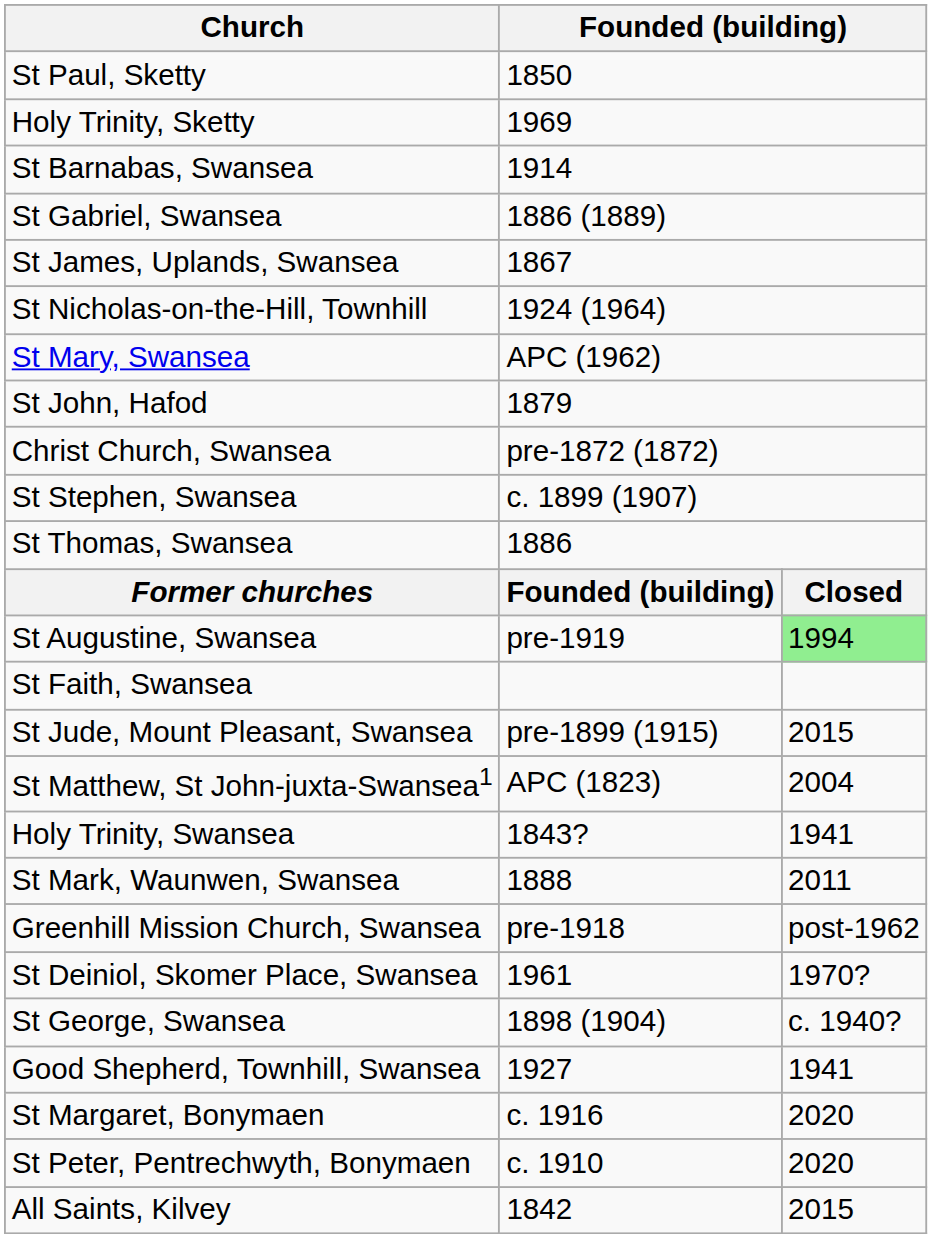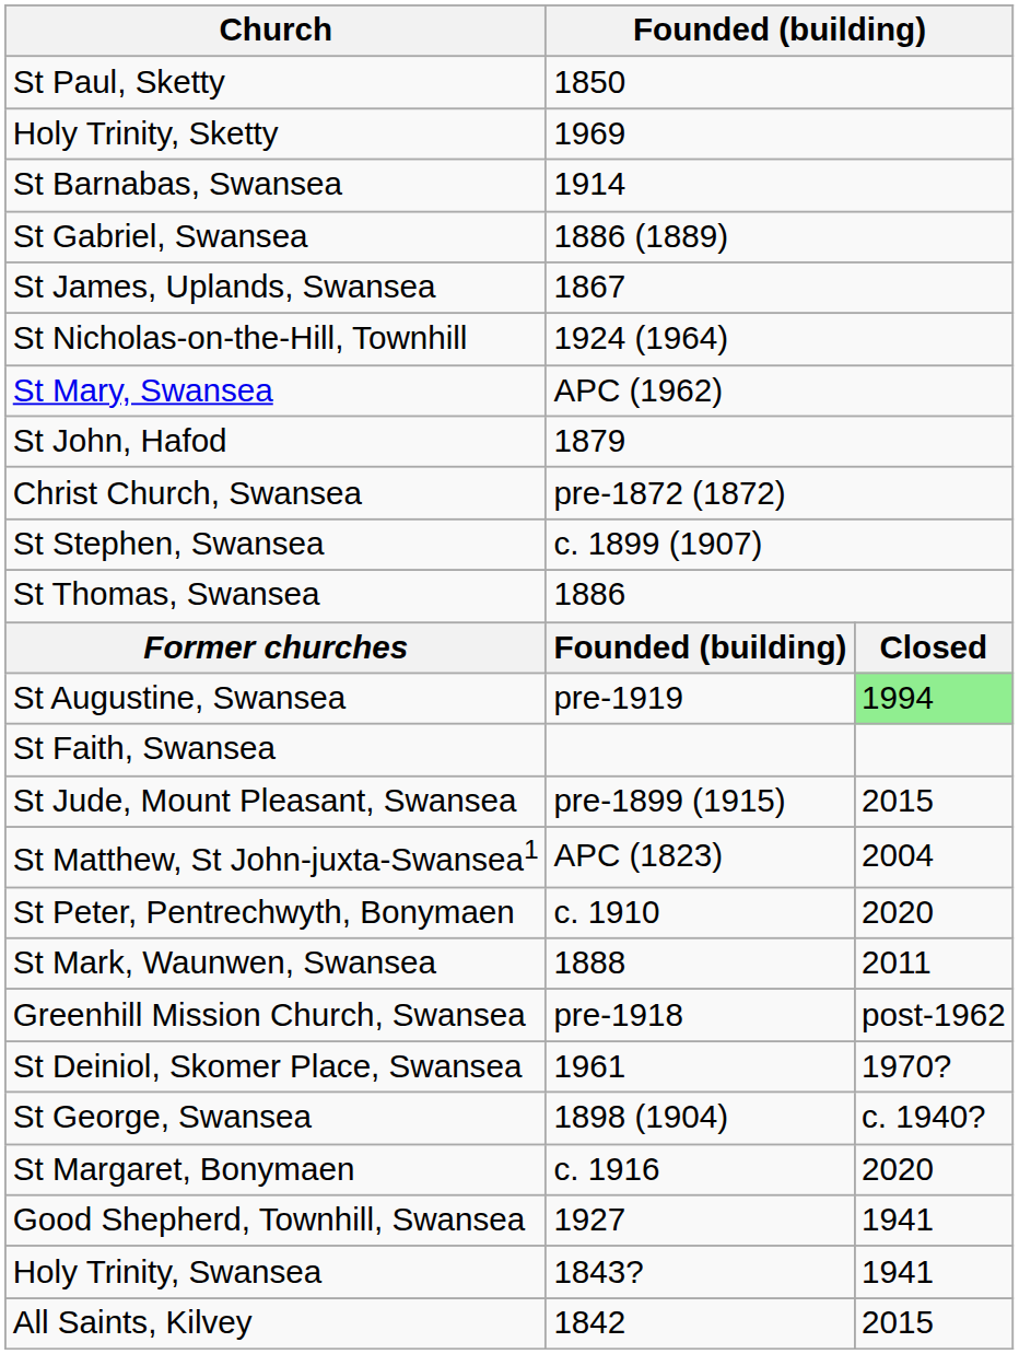rows swapped: Holy Trinity, Swansea <-> St Peter, Pentrechwyth, Bonymaen
rows swapped: Good Shepherd, Townhill, Swansea <-> St Margaret, Bonymaen
